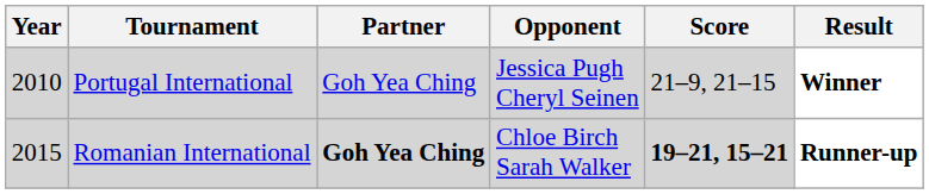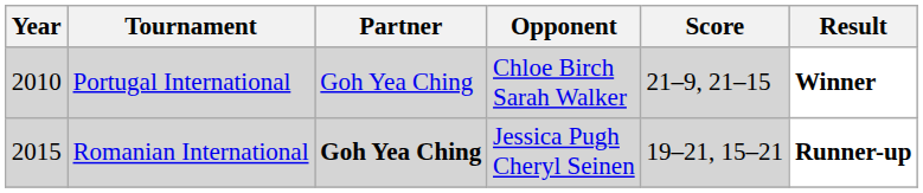Portugal International | Opponent: Jessica Pugh Cheryl Seinen -> Chloe Birch Sarah Walker
Romanian International | Opponent: Chloe Birch Sarah Walker -> Jessica Pugh Cheryl Seinen
Romanian International | Score: bold -> normal
